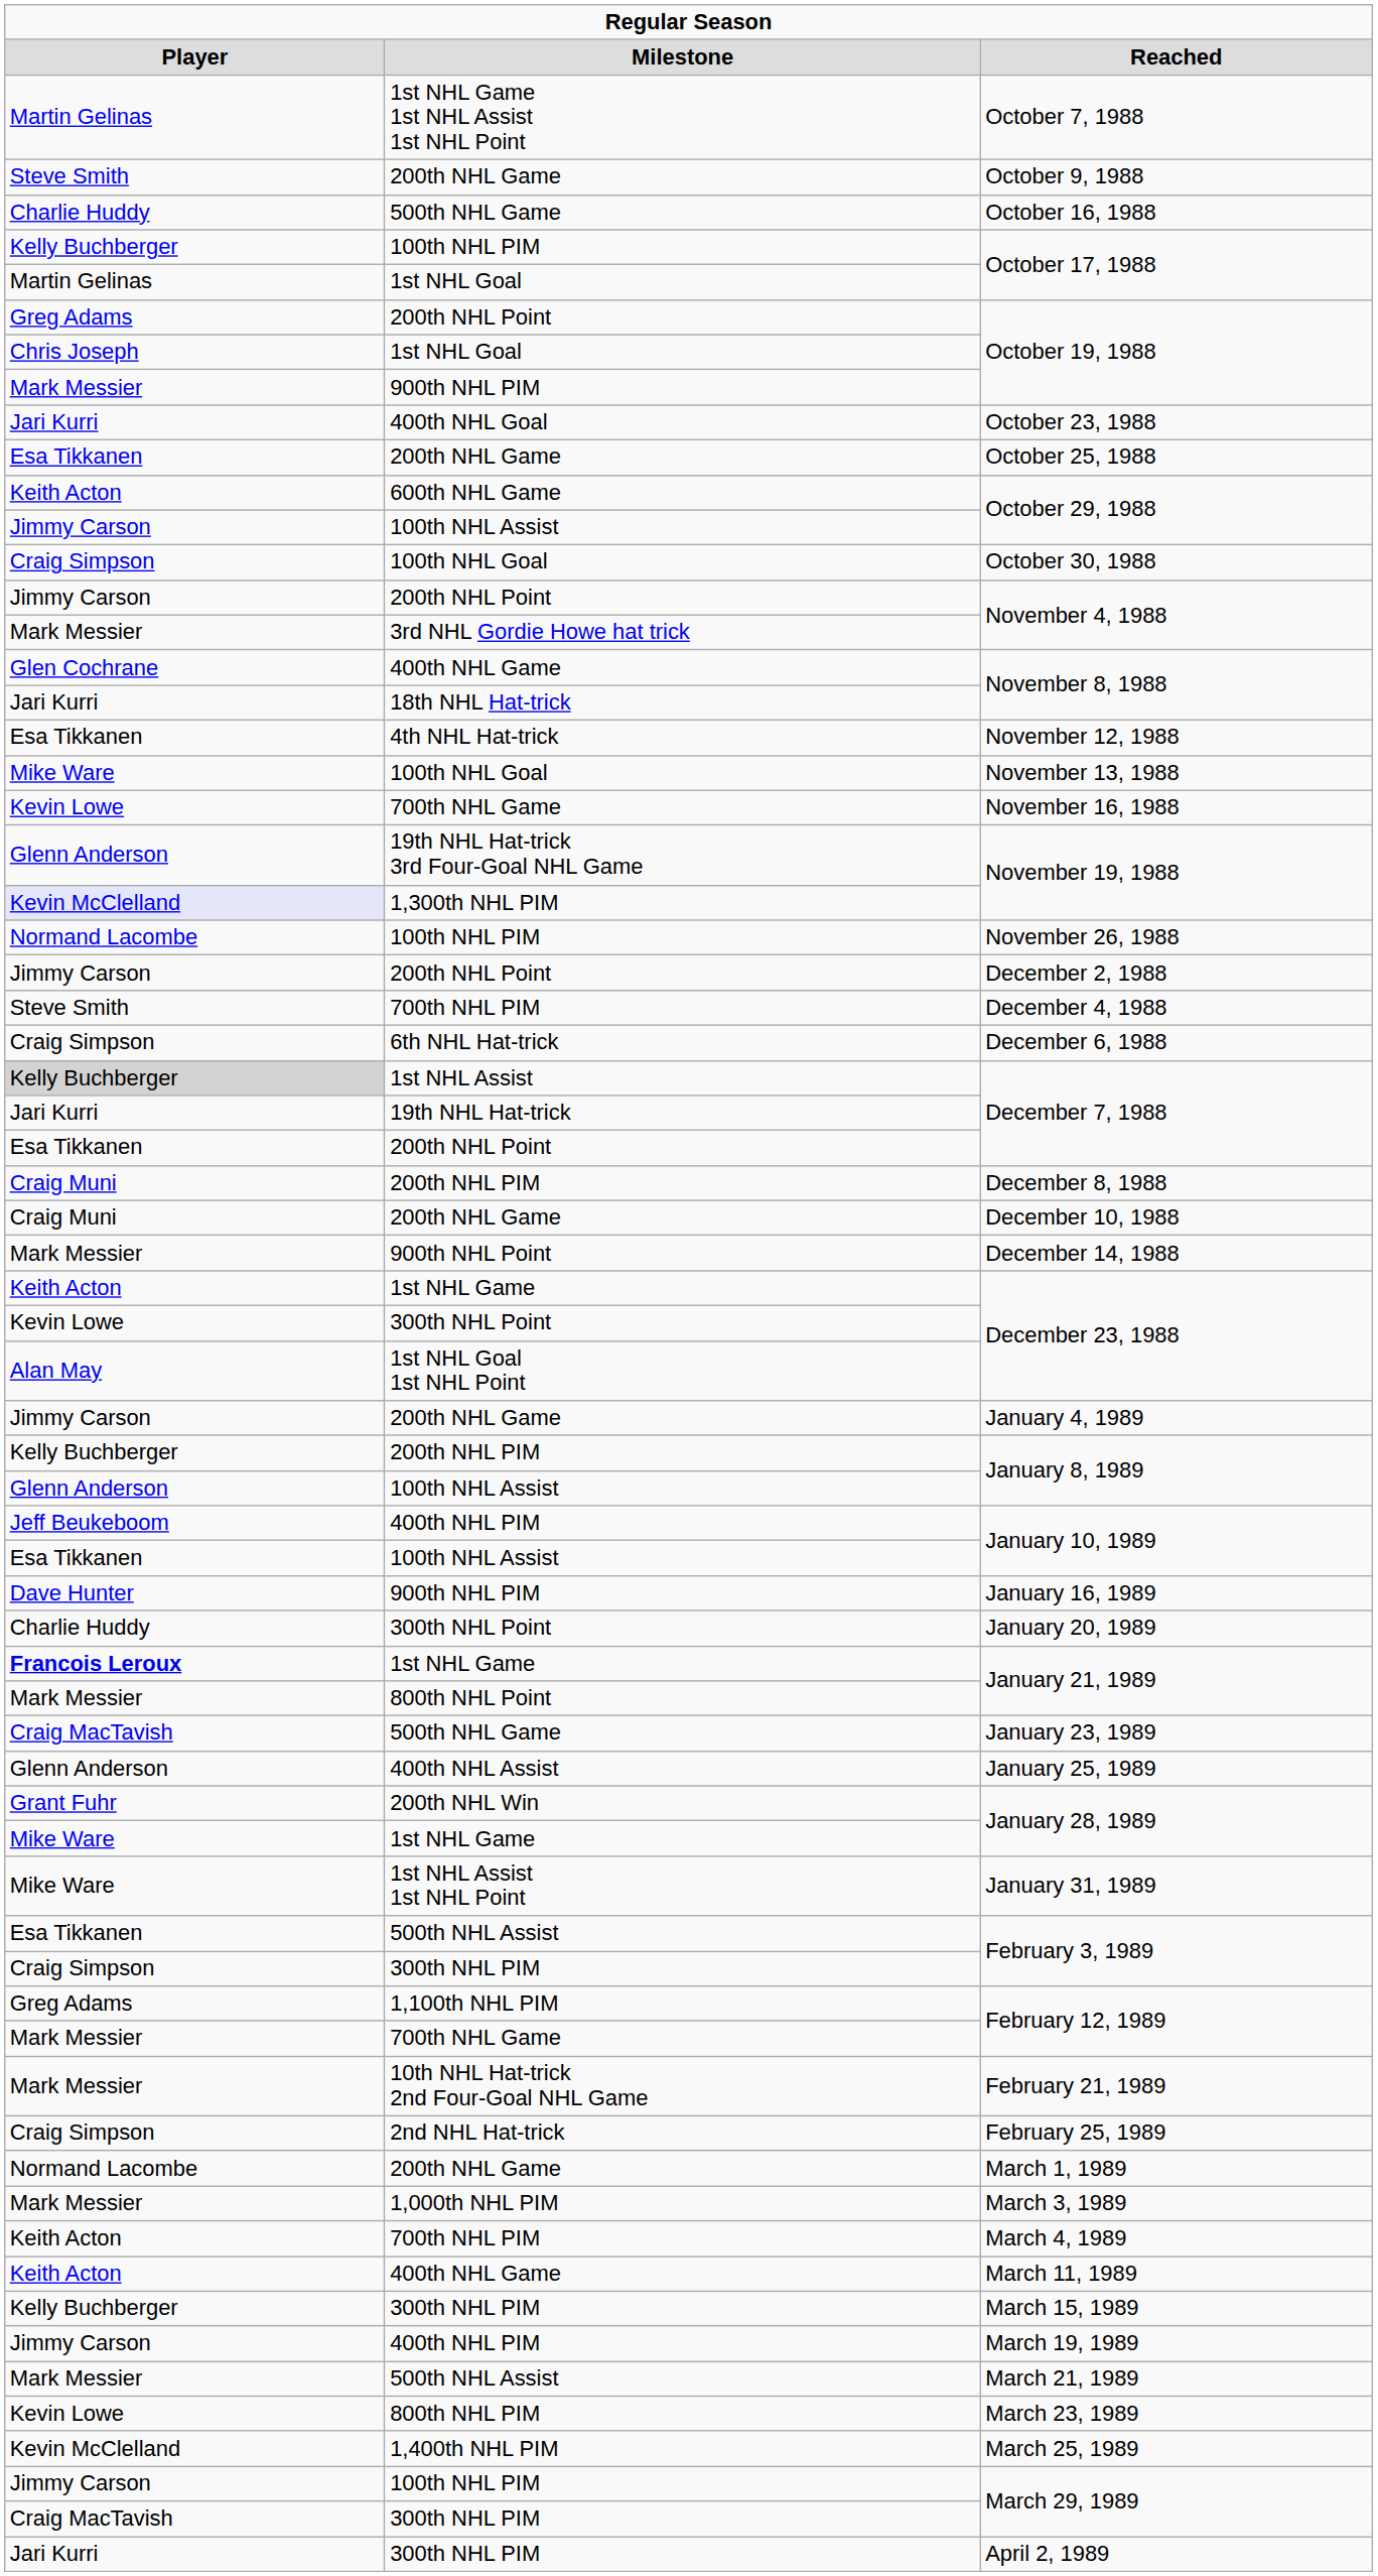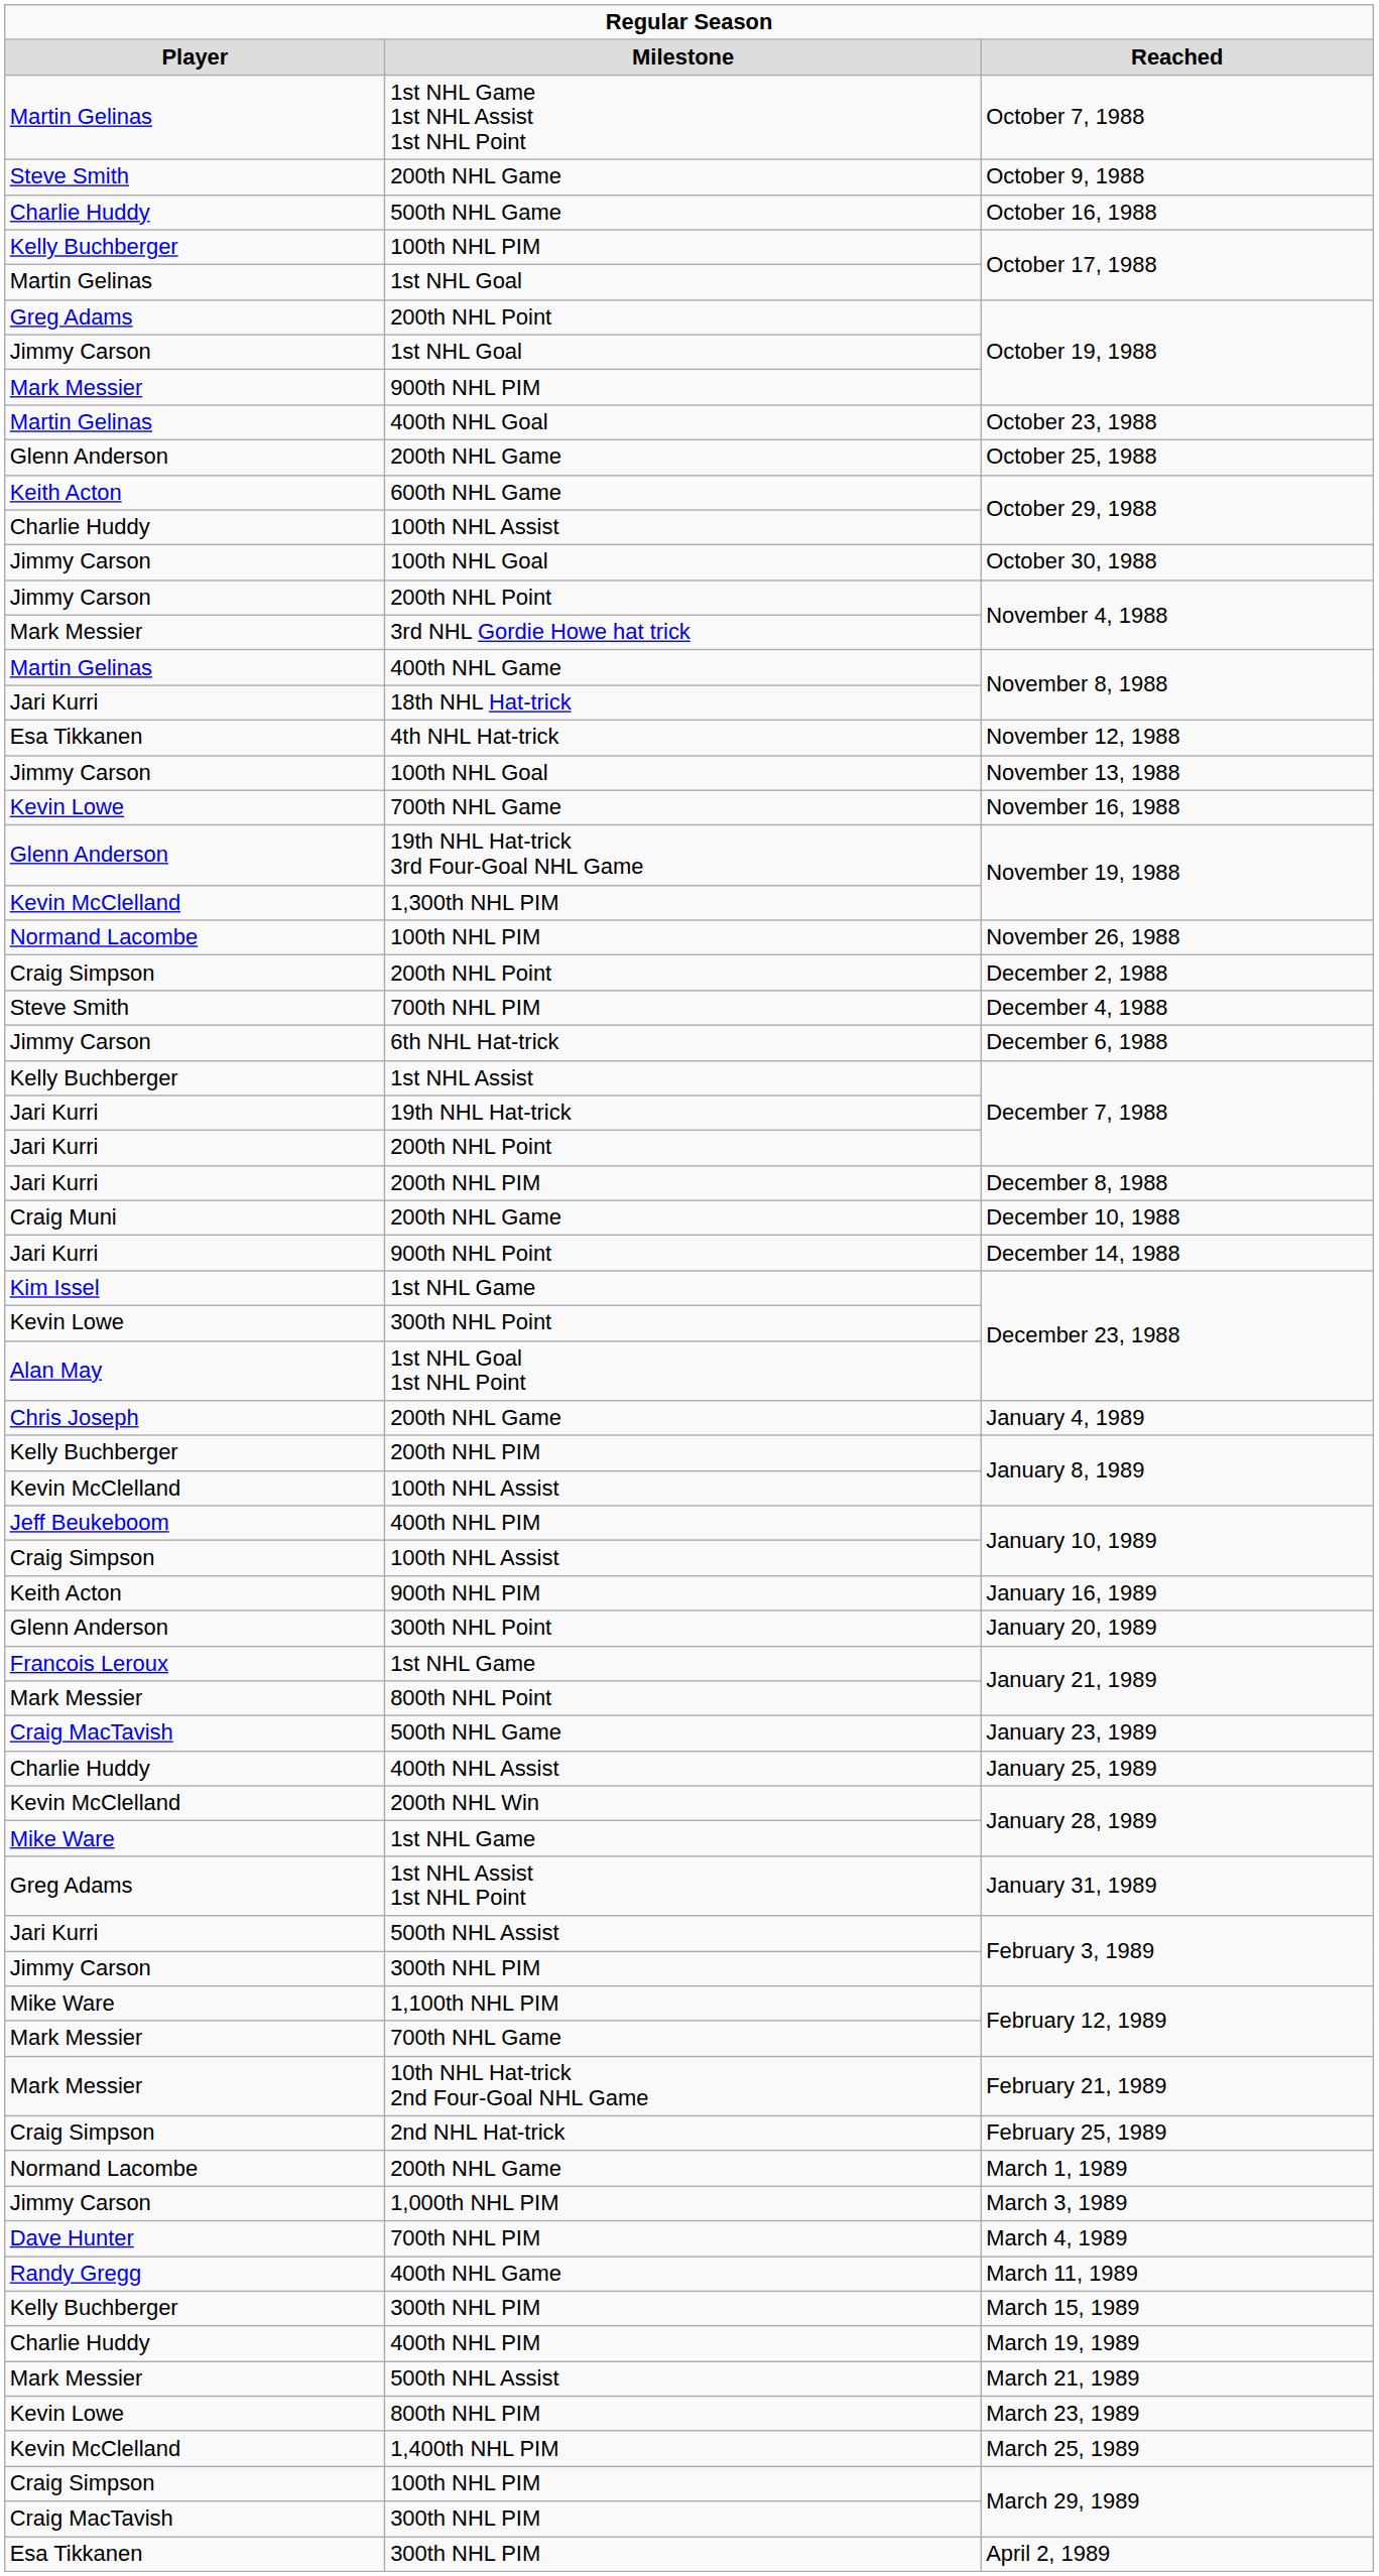1st NHL Goal / October 19, 1988 | column 1: Chris Joseph -> Jimmy Carson
October 23, 1988 | column 1: Jari Kurri -> Martin Gelinas
October 25, 1988 | column 1: Esa Tikkanen -> Glenn Anderson
100th NHL Assist / October 29, 1988 | column 1: Jimmy Carson -> Charlie Huddy
October 30, 1988 | column 1: Craig Simpson -> Jimmy Carson
400th NHL Game / November 8, 1988 | column 1: Glen Cochrane -> Martin Gelinas
November 13, 1988 | column 1: Mike Ware -> Jimmy Carson
1,300th NHL PIM / November 19, 1988 | column 1: lavender background -> no background
December 2, 1988 | column 1: Jimmy Carson -> Craig Simpson
December 6, 1988 | column 1: Craig Simpson -> Jimmy Carson
1st NHL Assist / December 7, 1988 | column 1: lightgrey background -> no background
200th NHL Point / December 7, 1988 | column 1: Esa Tikkanen -> Jari Kurri
December 8, 1988 | column 1: Craig Muni -> Jari Kurri
December 14, 1988 | column 1: Mark Messier -> Jari Kurri
1st NHL Game / December 23, 1988 | column 1: Keith Acton -> Kim Issel
January 4, 1989 | column 1: Jimmy Carson -> Chris Joseph
100th NHL Assist / January 8, 1989 | column 1: Glenn Anderson -> Kevin McClelland
100th NHL Assist / January 10, 1989 | column 1: Esa Tikkanen -> Craig Simpson
January 16, 1989 | column 1: Dave Hunter -> Keith Acton
January 20, 1989 | column 1: Charlie Huddy -> Glenn Anderson
1st NHL Game / January 21, 1989 | column 1: bold -> normal
January 25, 1989 | column 1: Glenn Anderson -> Charlie Huddy
200th NHL Win / January 28, 1989 | column 1: Grant Fuhr -> Kevin McClelland
January 31, 1989 | column 1: Mike Ware -> Greg Adams
500th NHL Assist / February 3, 1989 | column 1: Esa Tikkanen -> Jari Kurri
300th NHL PIM / February 3, 1989 | column 1: Craig Simpson -> Jimmy Carson
1,100th NHL PIM / February 12, 1989 | column 1: Greg Adams -> Mike Ware
March 3, 1989 | column 1: Mark Messier -> Jimmy Carson
March 4, 1989 | column 1: Keith Acton -> Dave Hunter
March 11, 1989 | column 1: Keith Acton -> Randy Gregg
March 19, 1989 | column 1: Jimmy Carson -> Charlie Huddy
100th NHL PIM / March 29, 1989 | column 1: Jimmy Carson -> Craig Simpson
April 2, 1989 | column 1: Jari Kurri -> Esa Tikkanen
